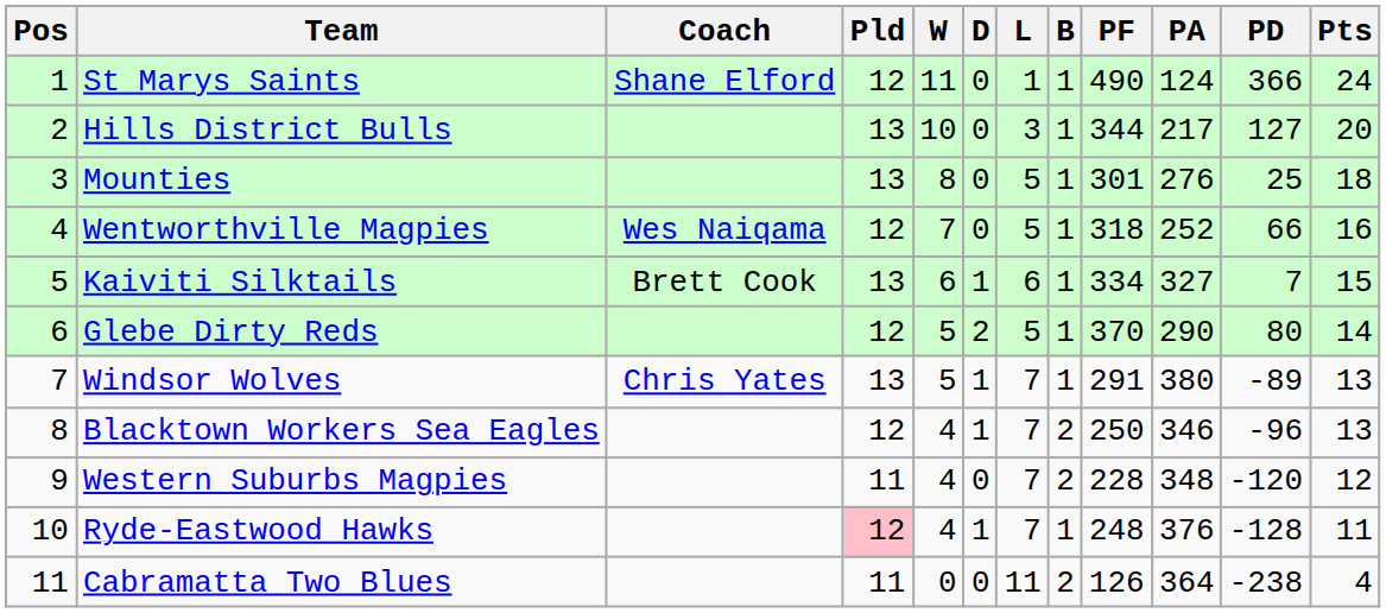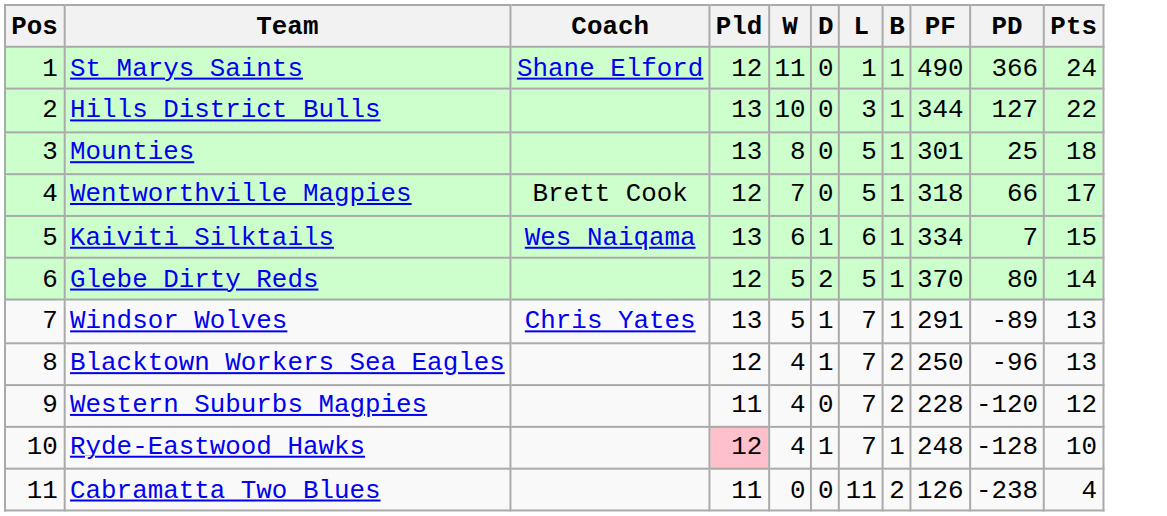- column: PA | 124 | 217 | 276 | 252 | 327 | 290 | 380 | 346 | 348 | 376 | 364
Hills District Bulls | Pts: 20 -> 22
Wentworthville Magpies | Coach: Wes Naiqama -> Brett Cook
Wentworthville Magpies | Pts: 16 -> 17
Kaiviti Silktails | Coach: Brett Cook -> Wes Naiqama
Ryde-Eastwood Hawks | Pts: 11 -> 10
